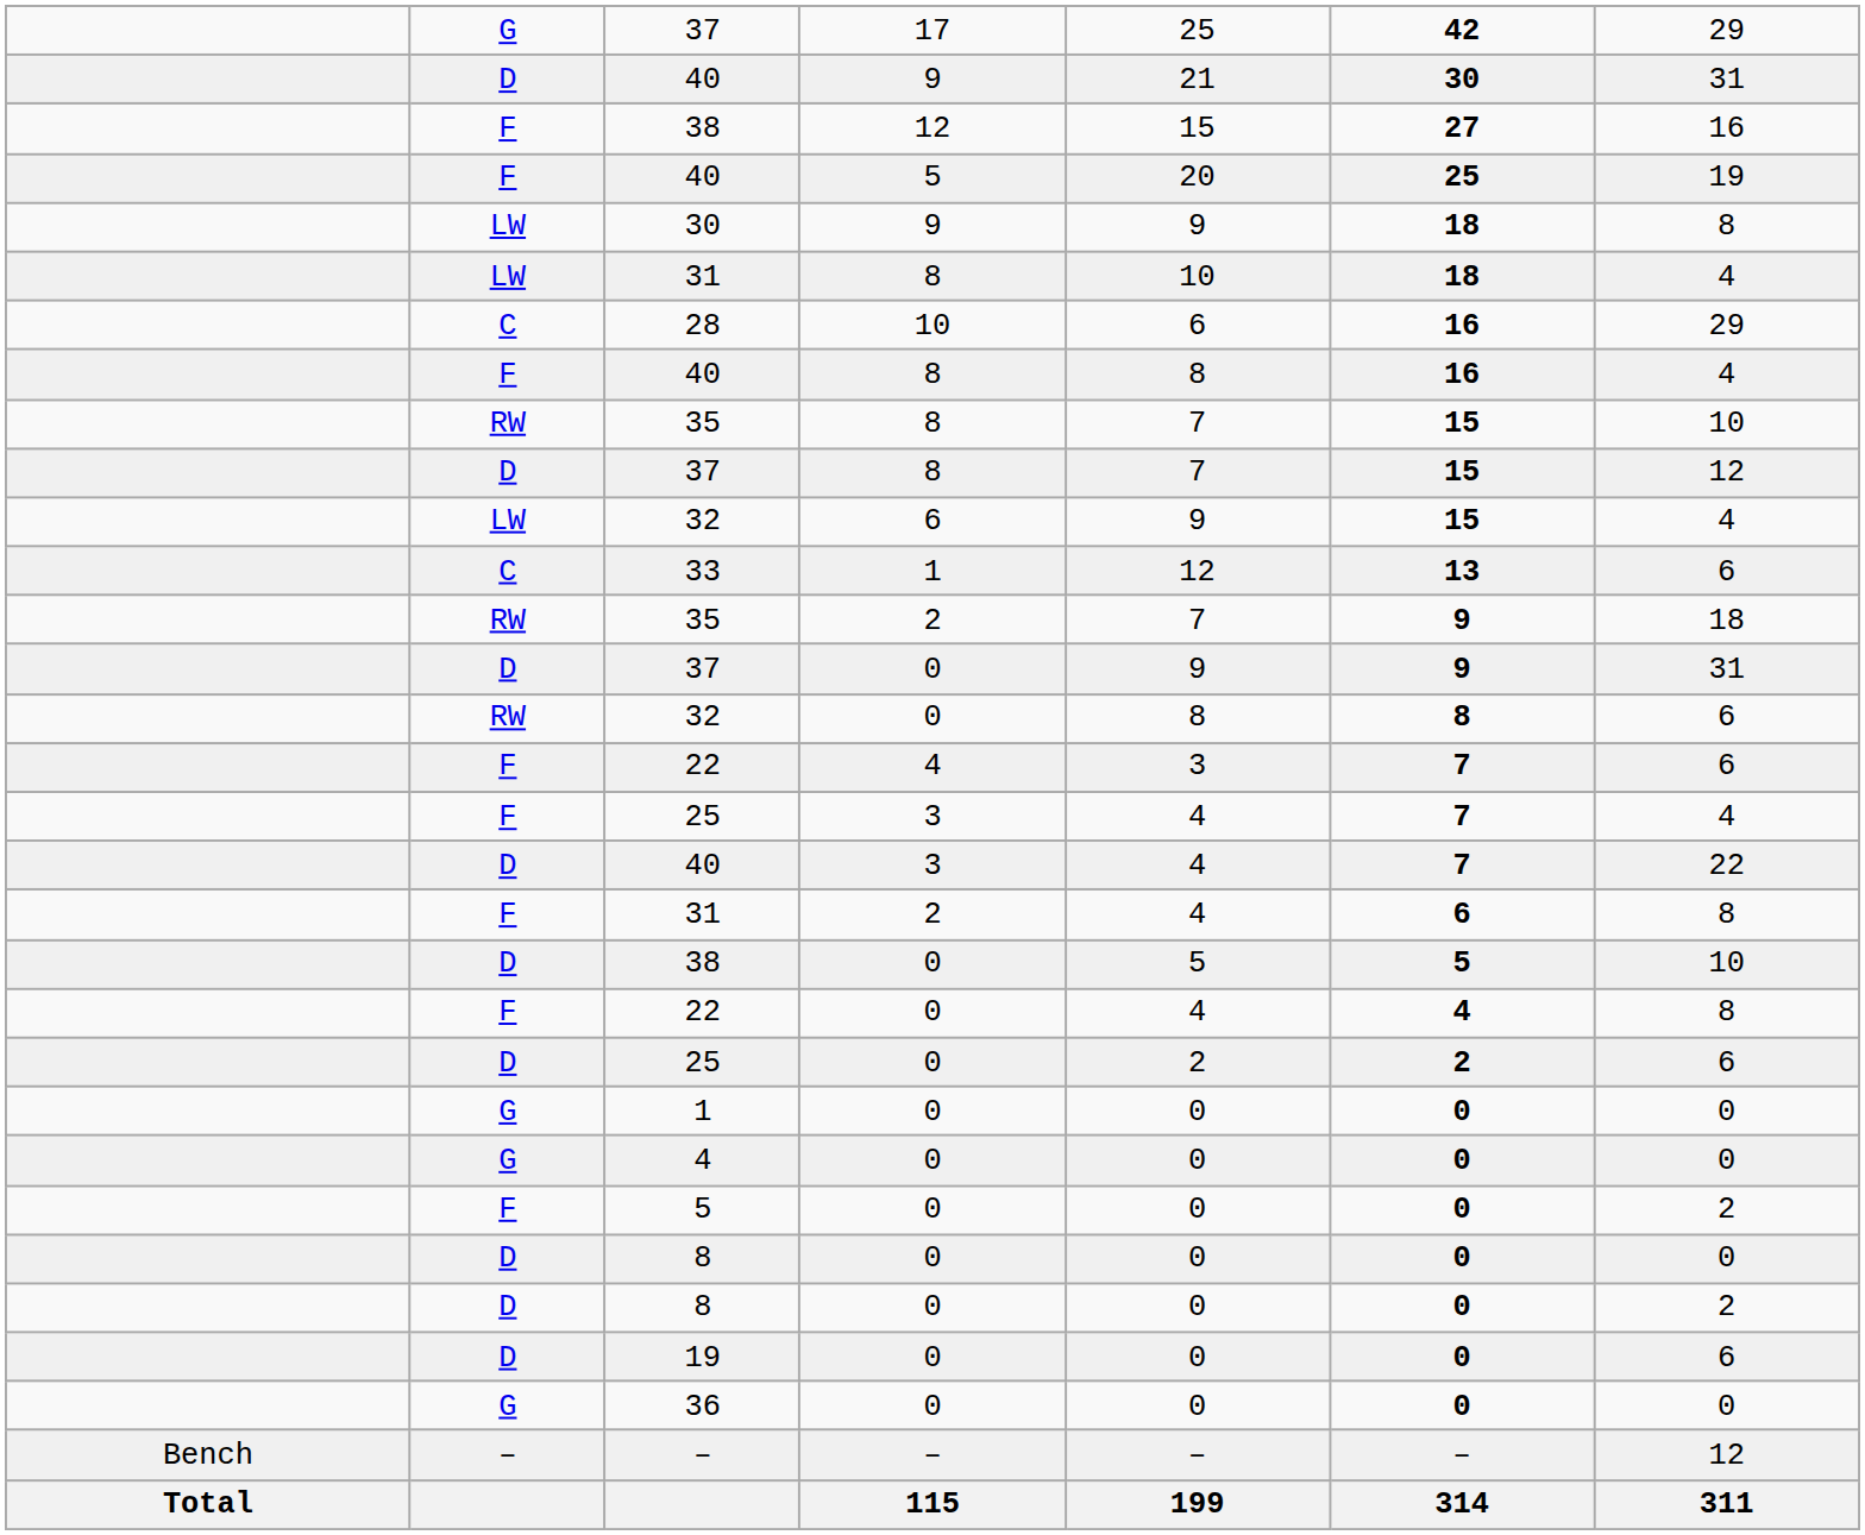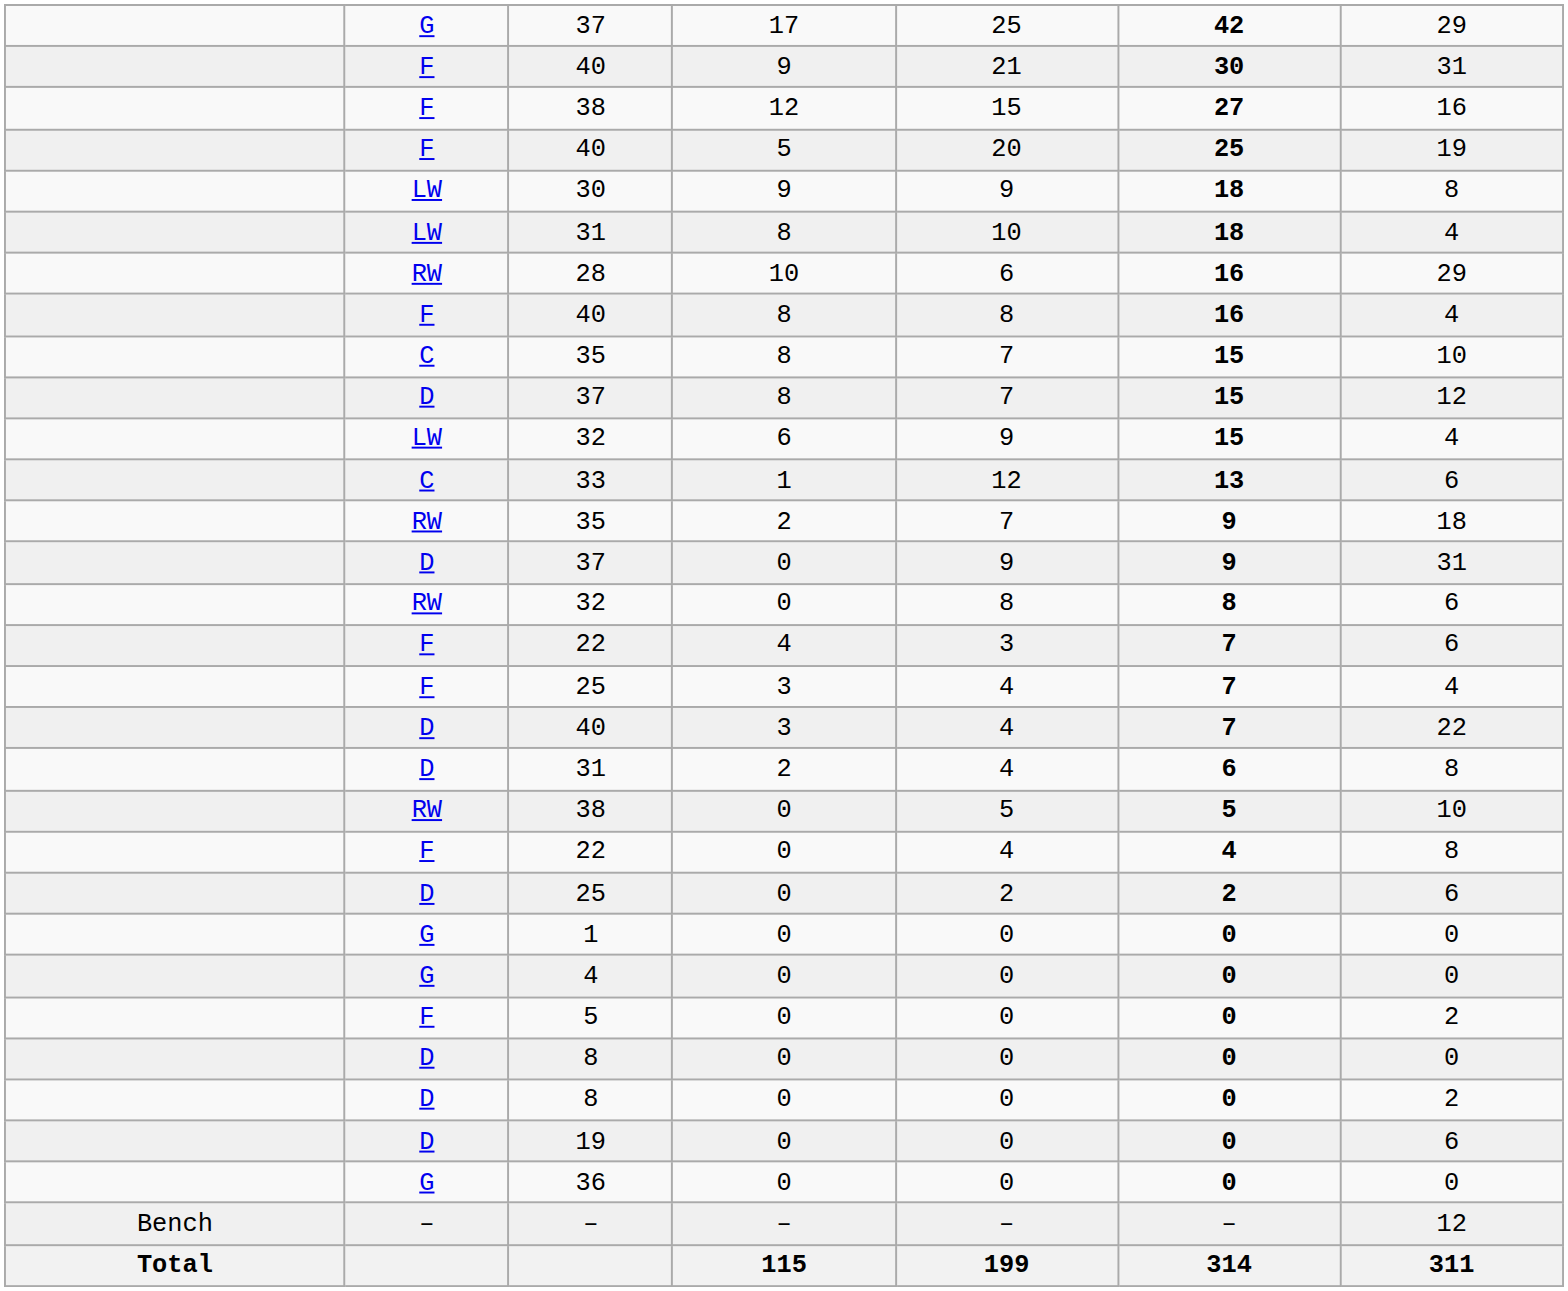40 / 9 | column 2: D -> F
28 | column 2: C -> RW
35 / 8 | column 2: RW -> C
31 / 2 | column 2: F -> D
38 / 0 | column 2: D -> RW
